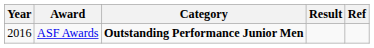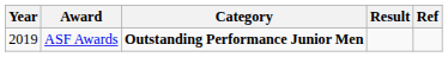ASF Awards | Year: 2016 -> 2019
